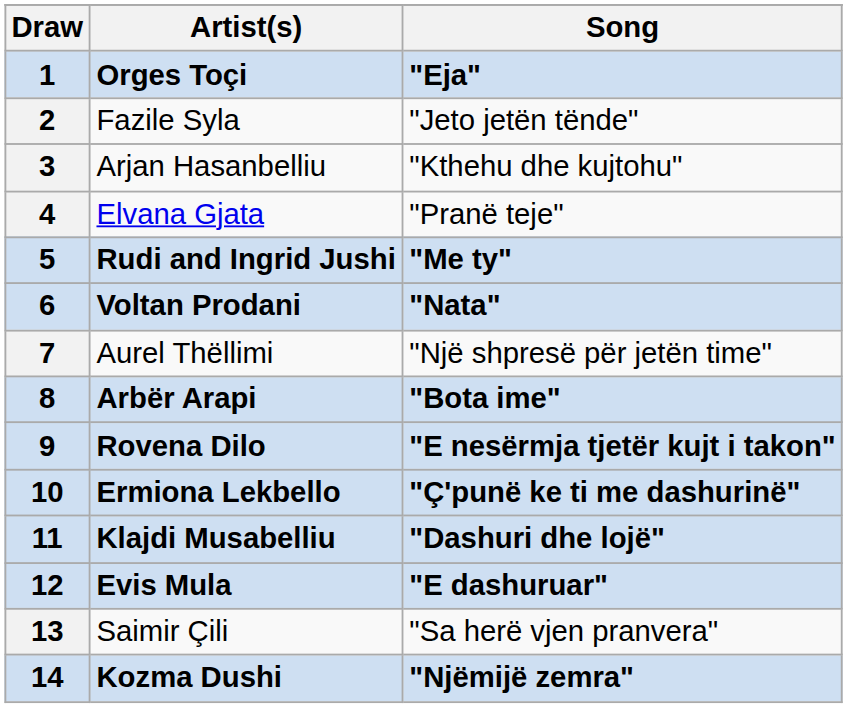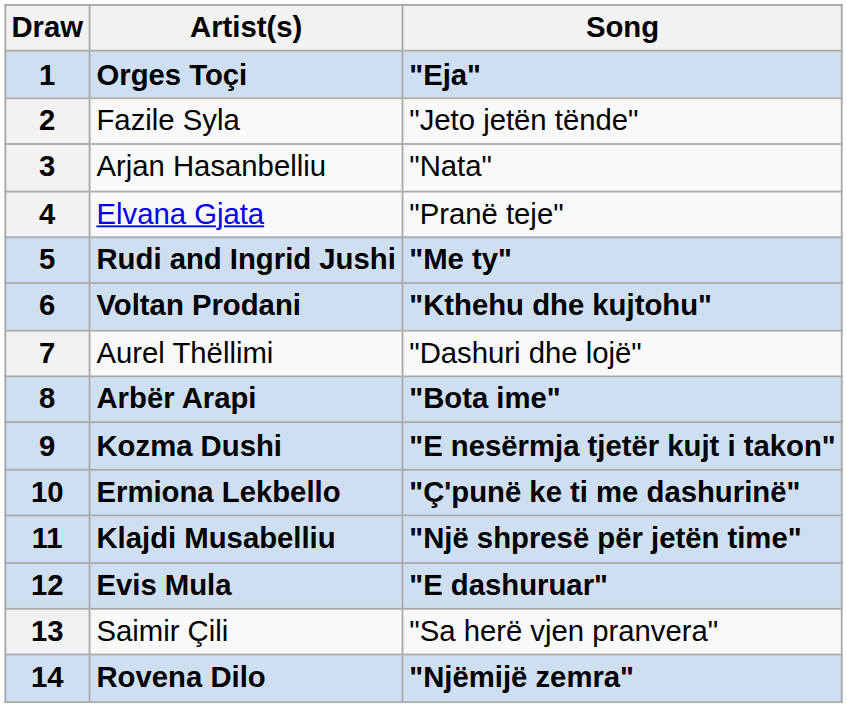3 | Song: "Kthehu dhe kujtohu" -> "Nata"
6 | Song: "Nata" -> "Kthehu dhe kujtohu"
7 | Song: "Një shpresë për jetën time" -> "Dashuri dhe lojë"
9 | Artist(s): Rovena Dilo -> Kozma Dushi
11 | Song: "Dashuri dhe lojë" -> "Një shpresë për jetën time"
14 | Artist(s): Kozma Dushi -> Rovena Dilo
